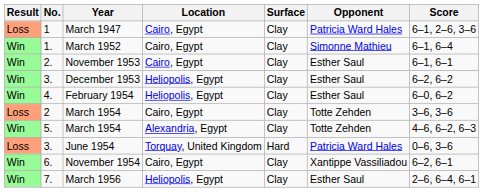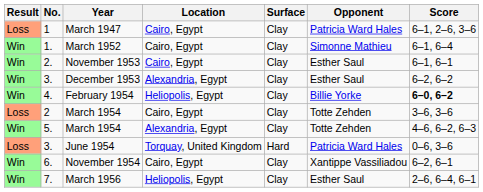December 1953 | Location: Heliopolis, Egypt -> Alexandria, Egypt
February 1954 | Opponent: Esther Saul -> Billie Yorke
February 1954 | Score: normal -> bold
